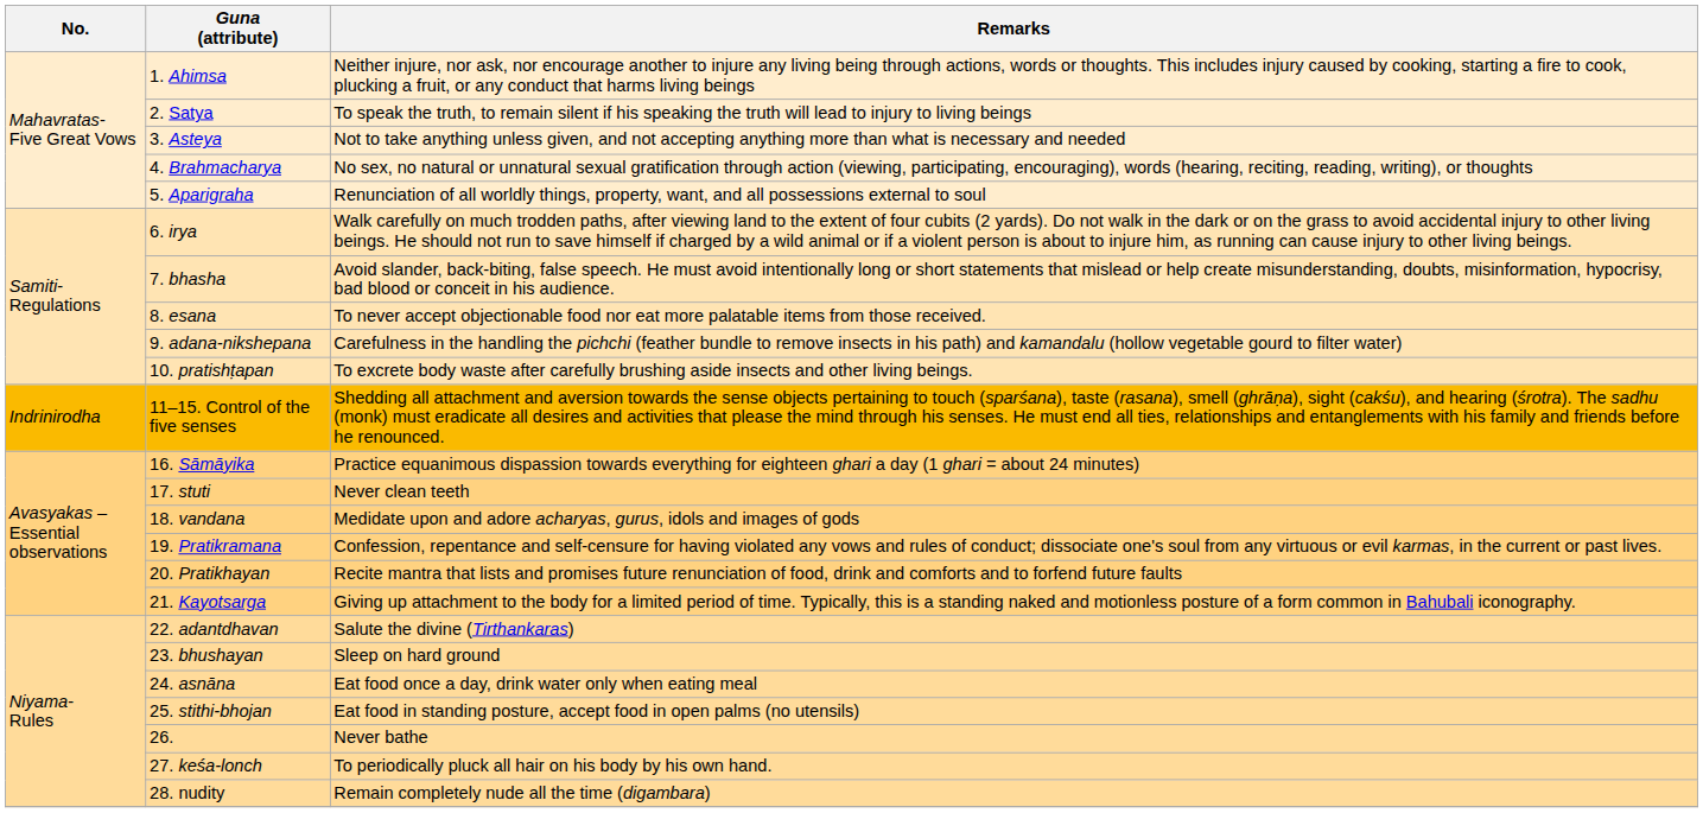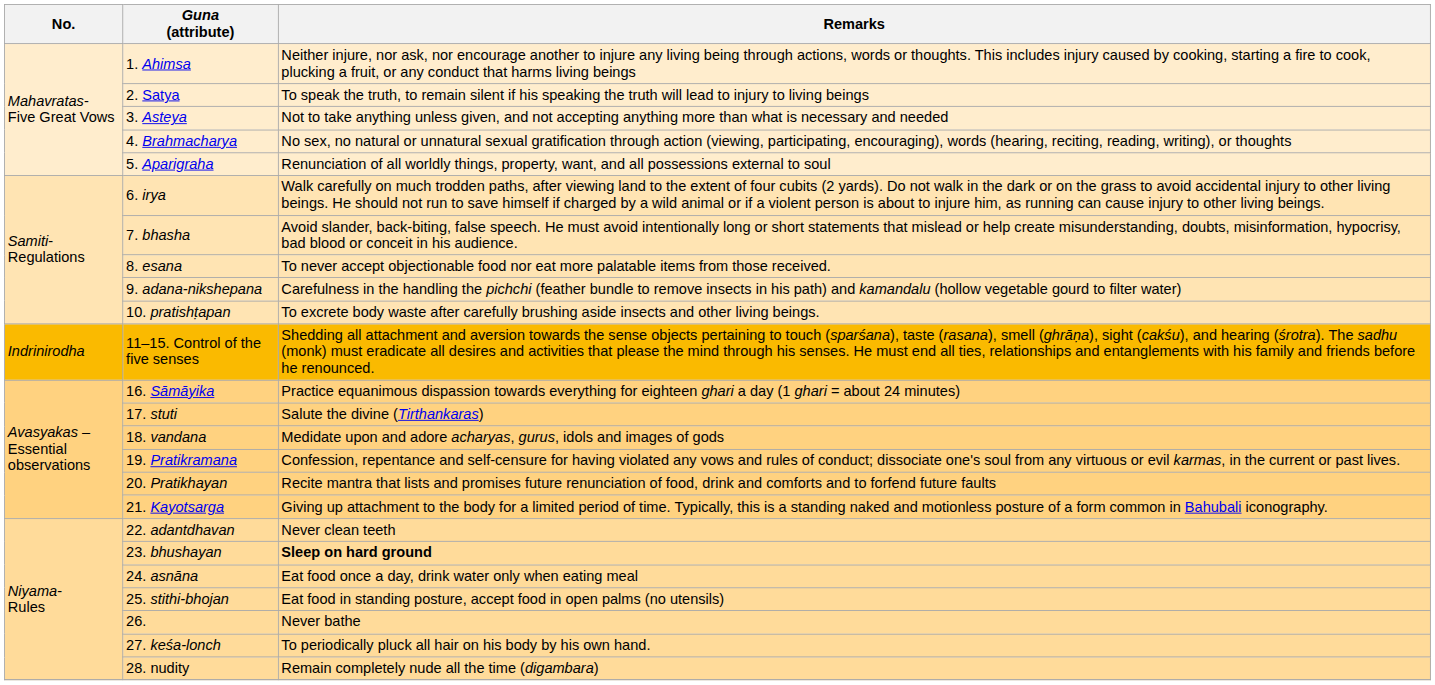17. stuti | Remarks: Never clean teeth -> Salute the divine (Tirthankaras)
22. adantdhavan | Remarks: Salute the divine (Tirthankaras) -> Never clean teeth
23. bhushayan | Remarks: normal -> bold
